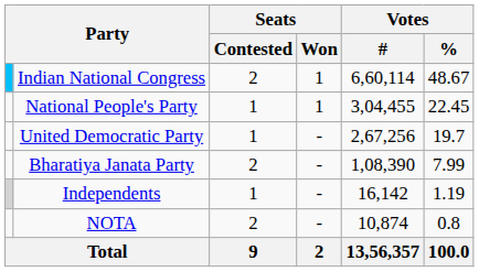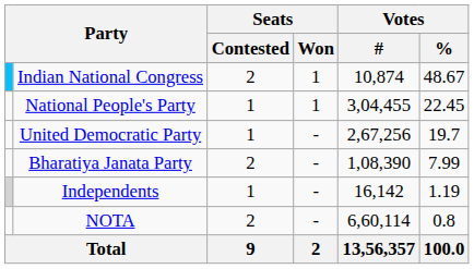Indian National Congress | Votes / #: 6,60,114 -> 10,874
NOTA | Votes / #: 10,874 -> 6,60,114
